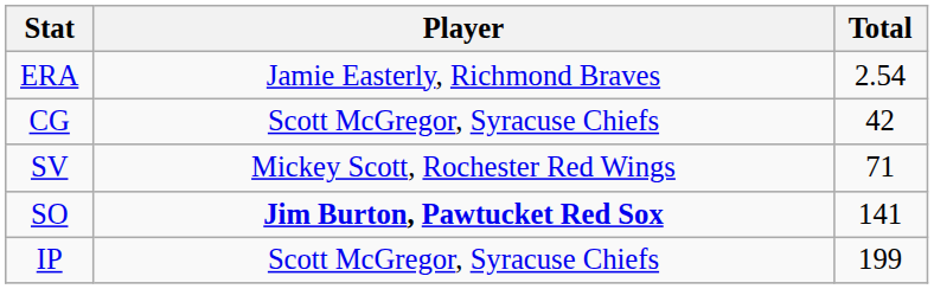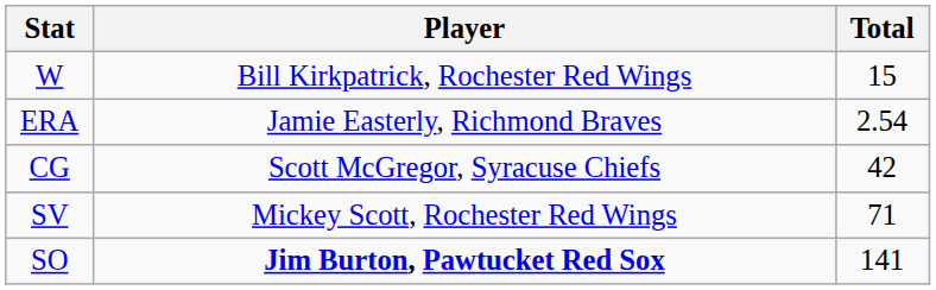+ row: W | Bill Kirkpatrick, Rochester Red Wings | 15
- row: IP | Scott McGregor, Syracuse Chiefs | 199
